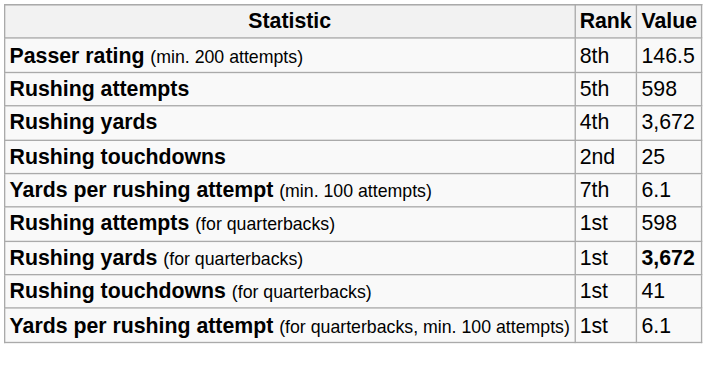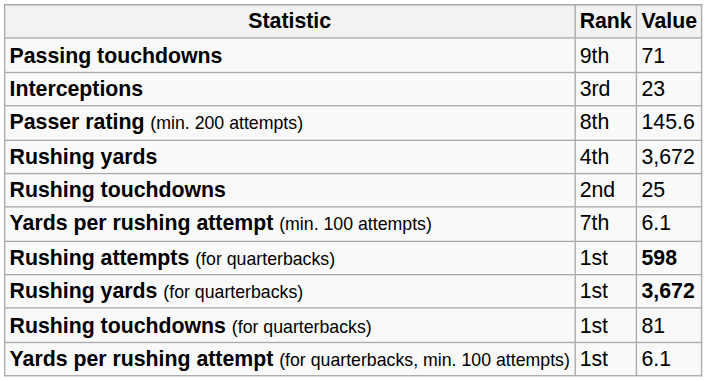+ row: Passing touchdowns | 9th | 71
+ row: Interceptions | 3rd | 23
Passer rating (min. 200 attempts) | Value: 146.5 -> 145.6
- row: Rushing attempts | 5th | 598
Rushing attempts (for quarterbacks) | Value: normal -> bold
Rushing touchdowns (for quarterbacks) | Value: 41 -> 81
